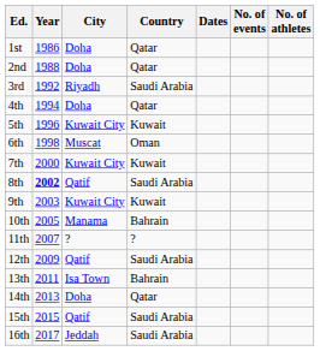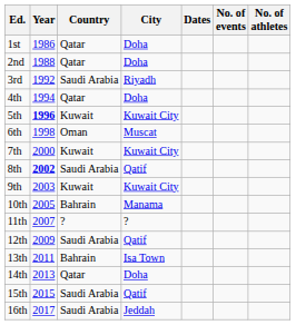columns swapped: City <-> Country
5th | Year: normal -> bold
